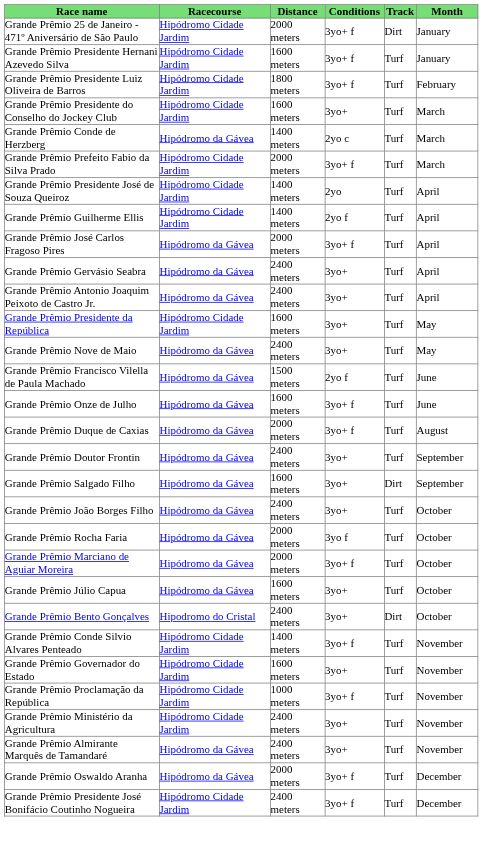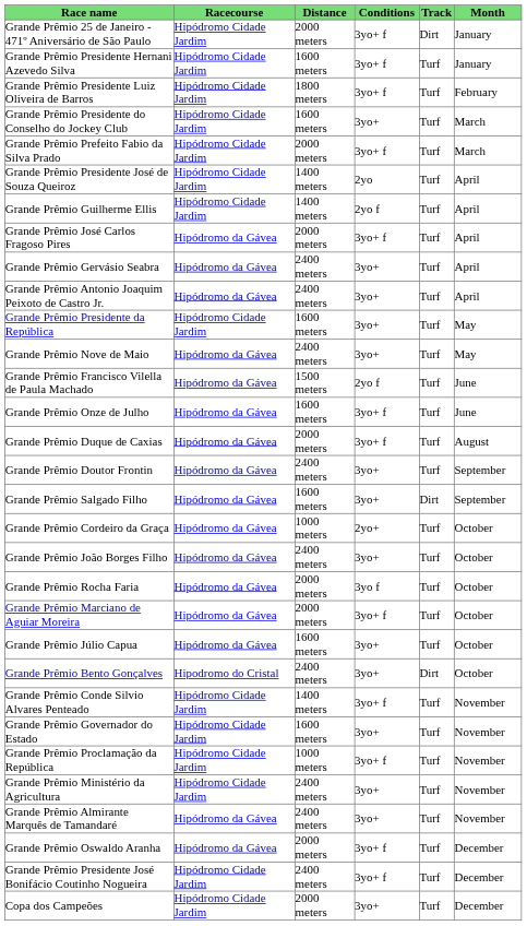- row: Grande Prêmio Conde de Herzberg | Hipódromo da Gávea | 1400 meters | 2yo c | Turf | March
+ row: Grande Prêmio Cordeiro da Graça | Hipódromo da Gávea | 1000 meters | 2yo+ | Turf | October
+ row: Copa dos Campeões | Hipódromo Cidade Jardim | 2000 meters | 3yo+ | Turf | December
